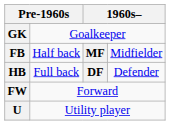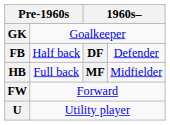FB | column 3: MF -> DF
FB | column 4: Midfielder -> Defender
HB | column 3: DF -> MF
HB | column 4: Defender -> Midfielder
